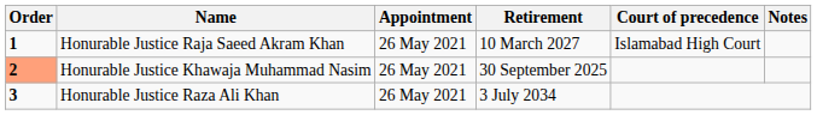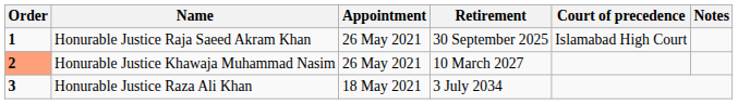Honurable Justice Raja Saeed Akram Khan | Retirement: 10 March 2027 -> 30 September 2025
Honurable Justice Khawaja Muhammad Nasim | Retirement: 30 September 2025 -> 10 March 2027
Honurable Justice Raza Ali Khan | Appointment: 26 May 2021 -> 18 May 2021
